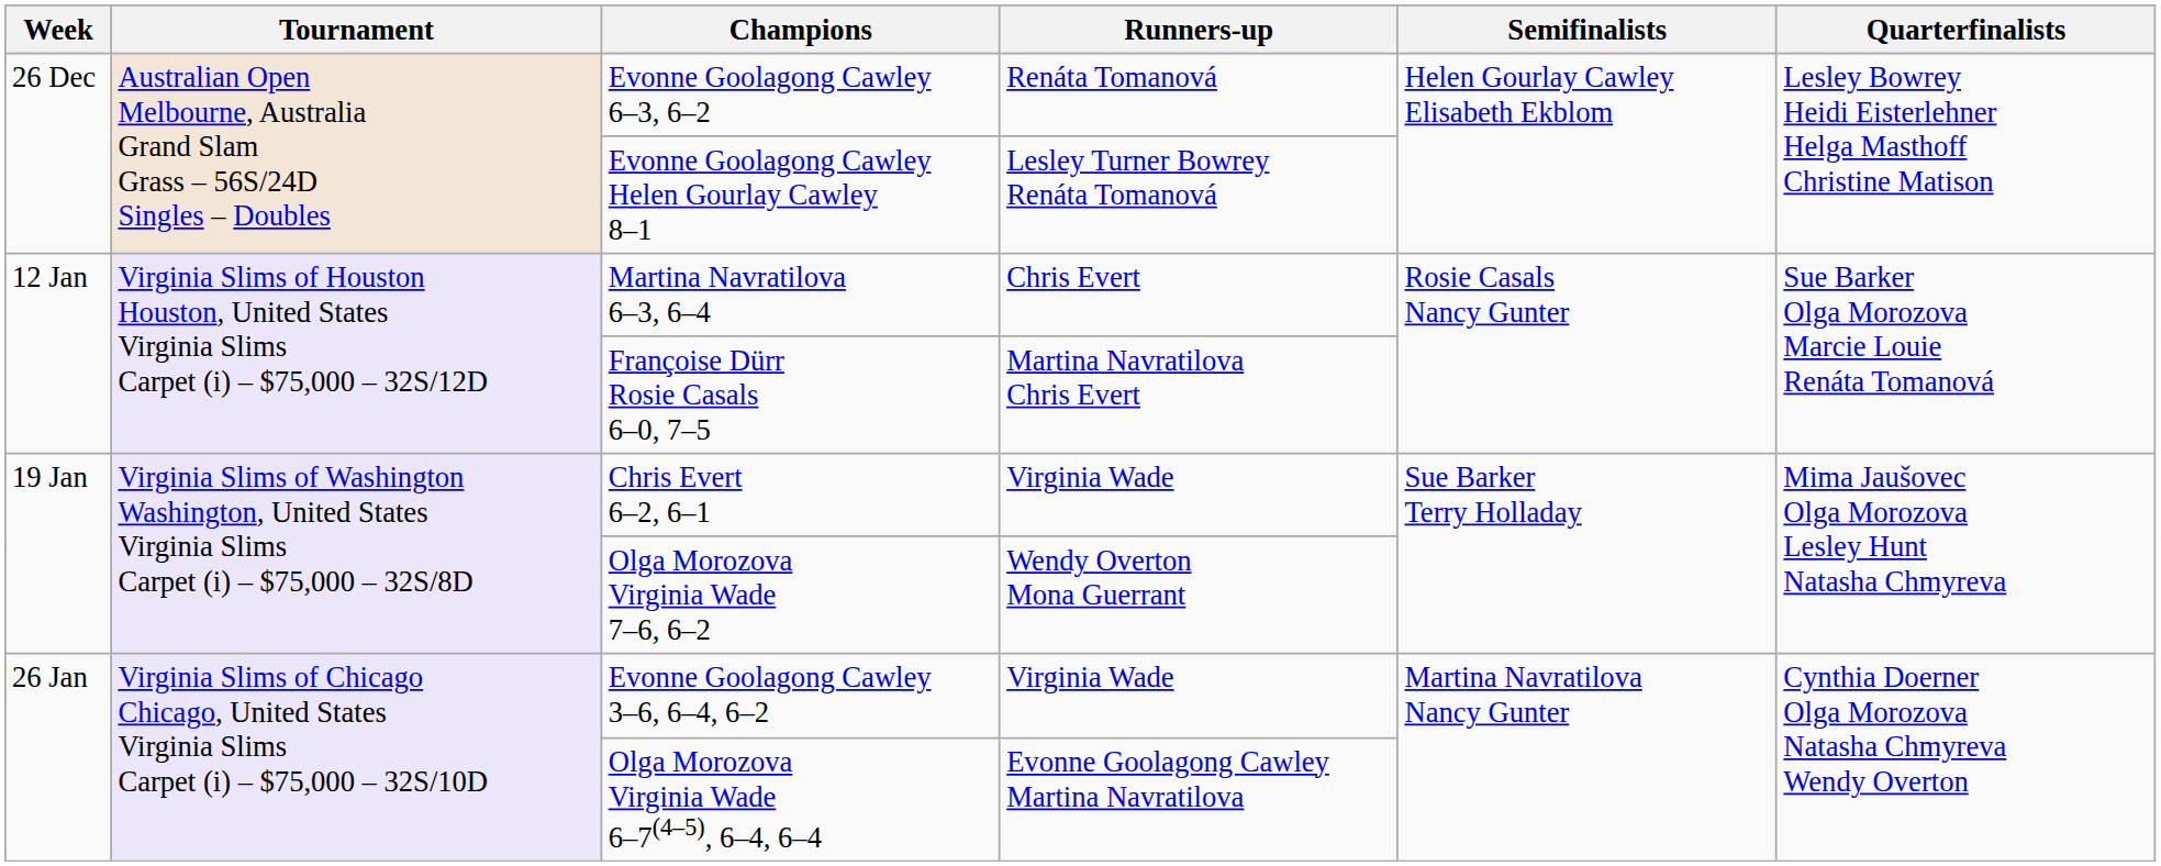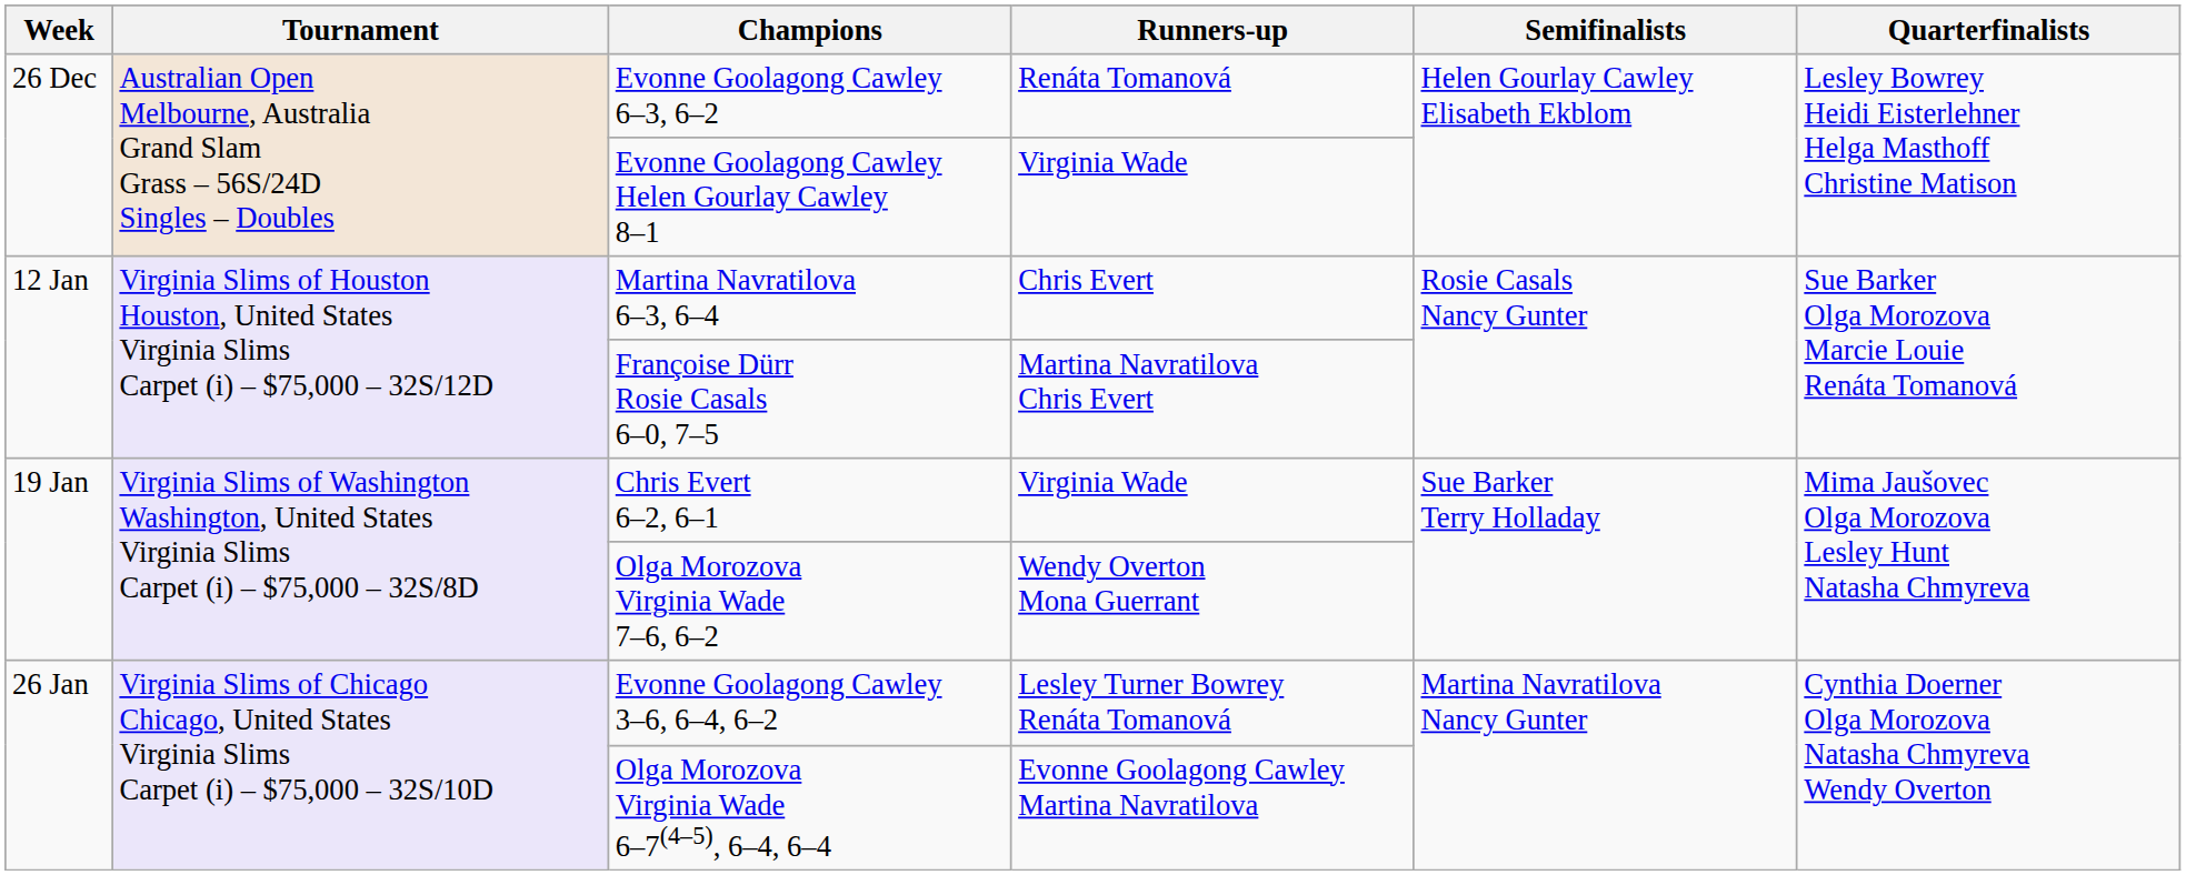Evonne Goolagong Cawley Helen Gourlay Cawley 8–1 | Runners-up: Lesley Turner Bowrey Renáta Tomanová -> Virginia Wade
Evonne Goolagong Cawley 3–6, 6–4, 6–2 | Runners-up: Virginia Wade -> Lesley Turner Bowrey Renáta Tomanová
